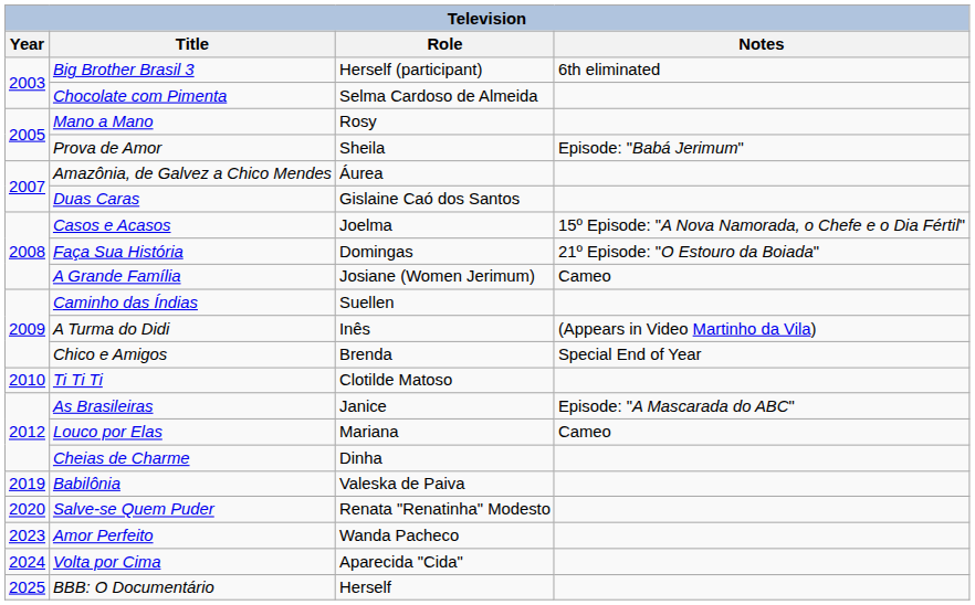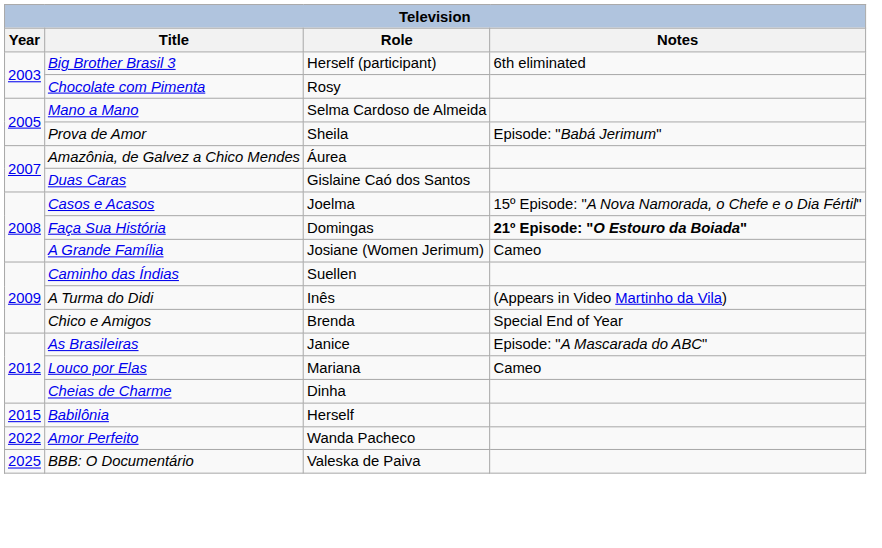Chocolate com Pimenta | Role: Selma Cardoso de Almeida -> Rosy
Mano a Mano | Role: Rosy -> Selma Cardoso de Almeida
Faça Sua História | Notes: normal -> bold
- row: 2010 | Ti Ti Ti | Clotilde Matoso
Babilônia | Year: 2019 -> 2015
Babilônia | Role: Valeska de Paiva -> Herself
- row: 2020 | Salve-se Quem Puder | Renata "Renatinha" Modesto
Amor Perfeito | Year: 2023 -> 2022
- row: 2024 | Volta por Cima | Aparecida "Cida"
BBB: O Documentário | Role: Herself -> Valeska de Paiva
